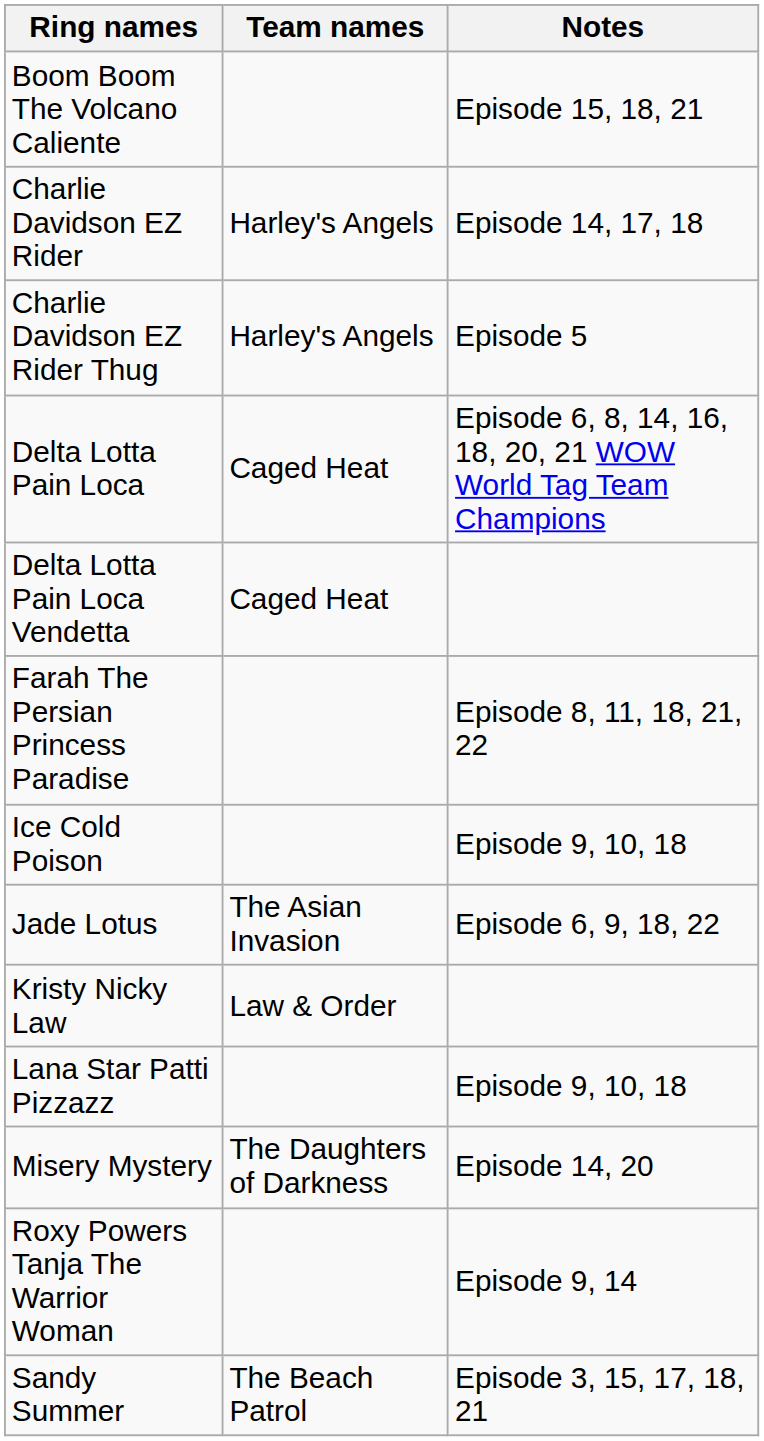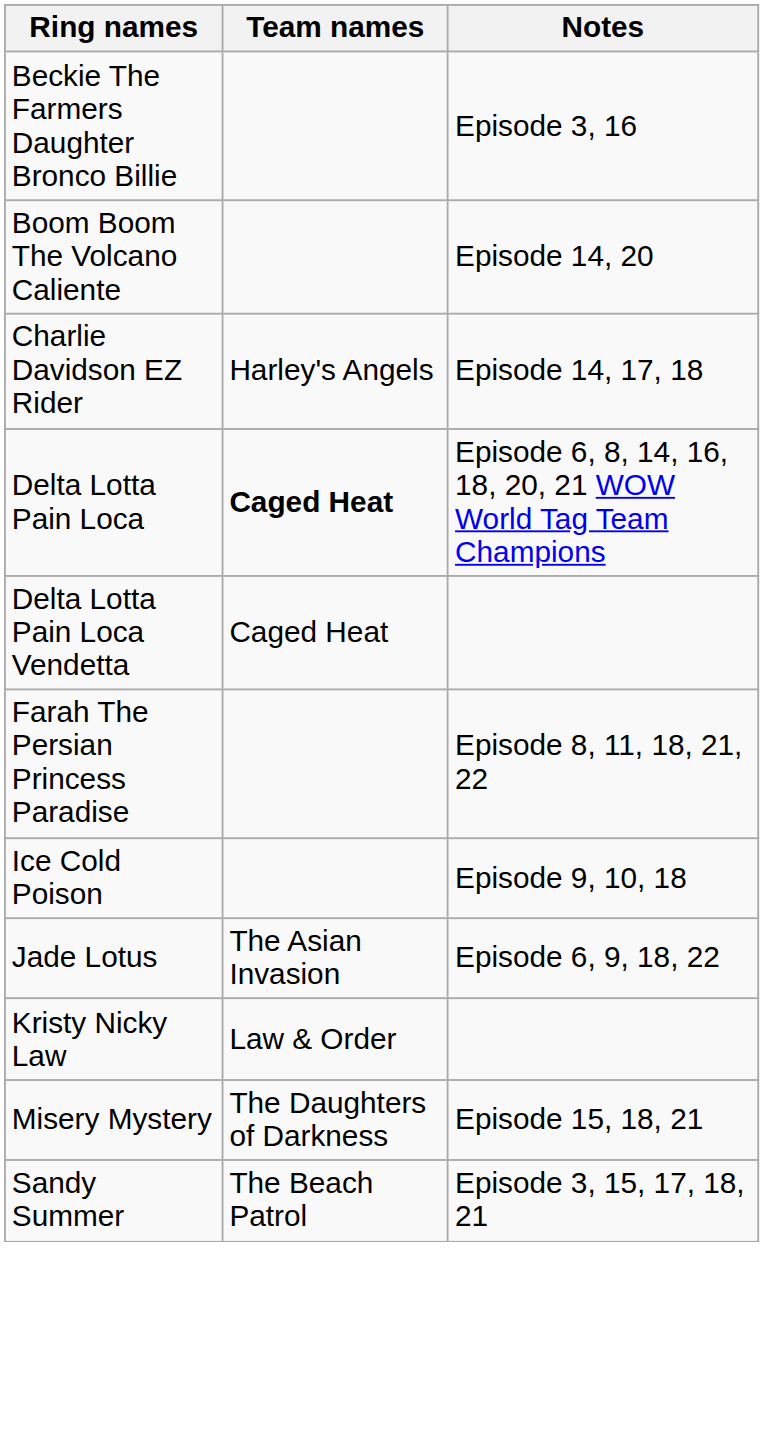+ row: Beckie The Farmers Daughter Bronco Billie | Episode 3, 16
Boom Boom The Volcano Caliente | Notes: Episode 15, 18, 21 -> Episode 14, 20
- row: Charlie Davidson EZ Rider Thug | Harley's Angels | Episode 5
Delta Lotta Pain Loca | Team names: normal -> bold
- row: Lana Star Patti Pizzazz | Episode 9, 10, 18
Misery Mystery | Notes: Episode 14, 20 -> Episode 15, 18, 21
- row: Roxy Powers Tanja The Warrior Woman | Episode 9, 14
